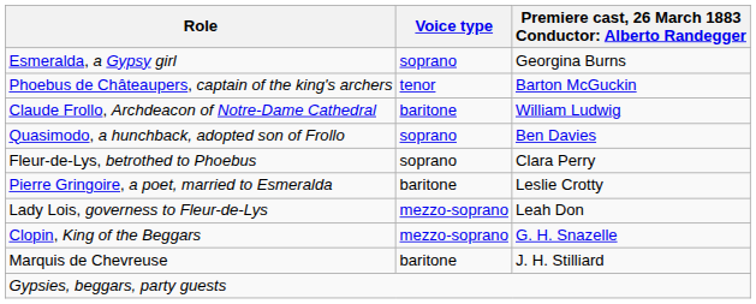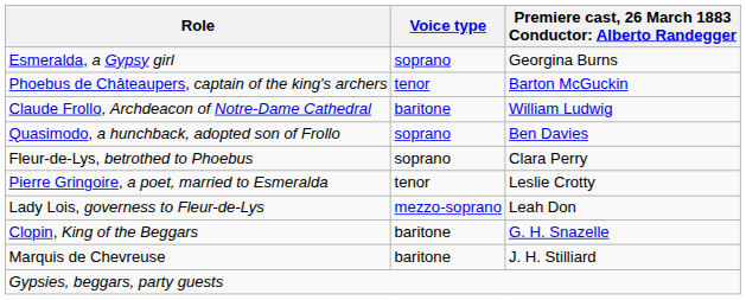Pierre Gringoire, a poet, married to Esmeralda | Voice type: baritone -> tenor
Clopin, King of the Beggars | Voice type: mezzo-soprano -> baritone
